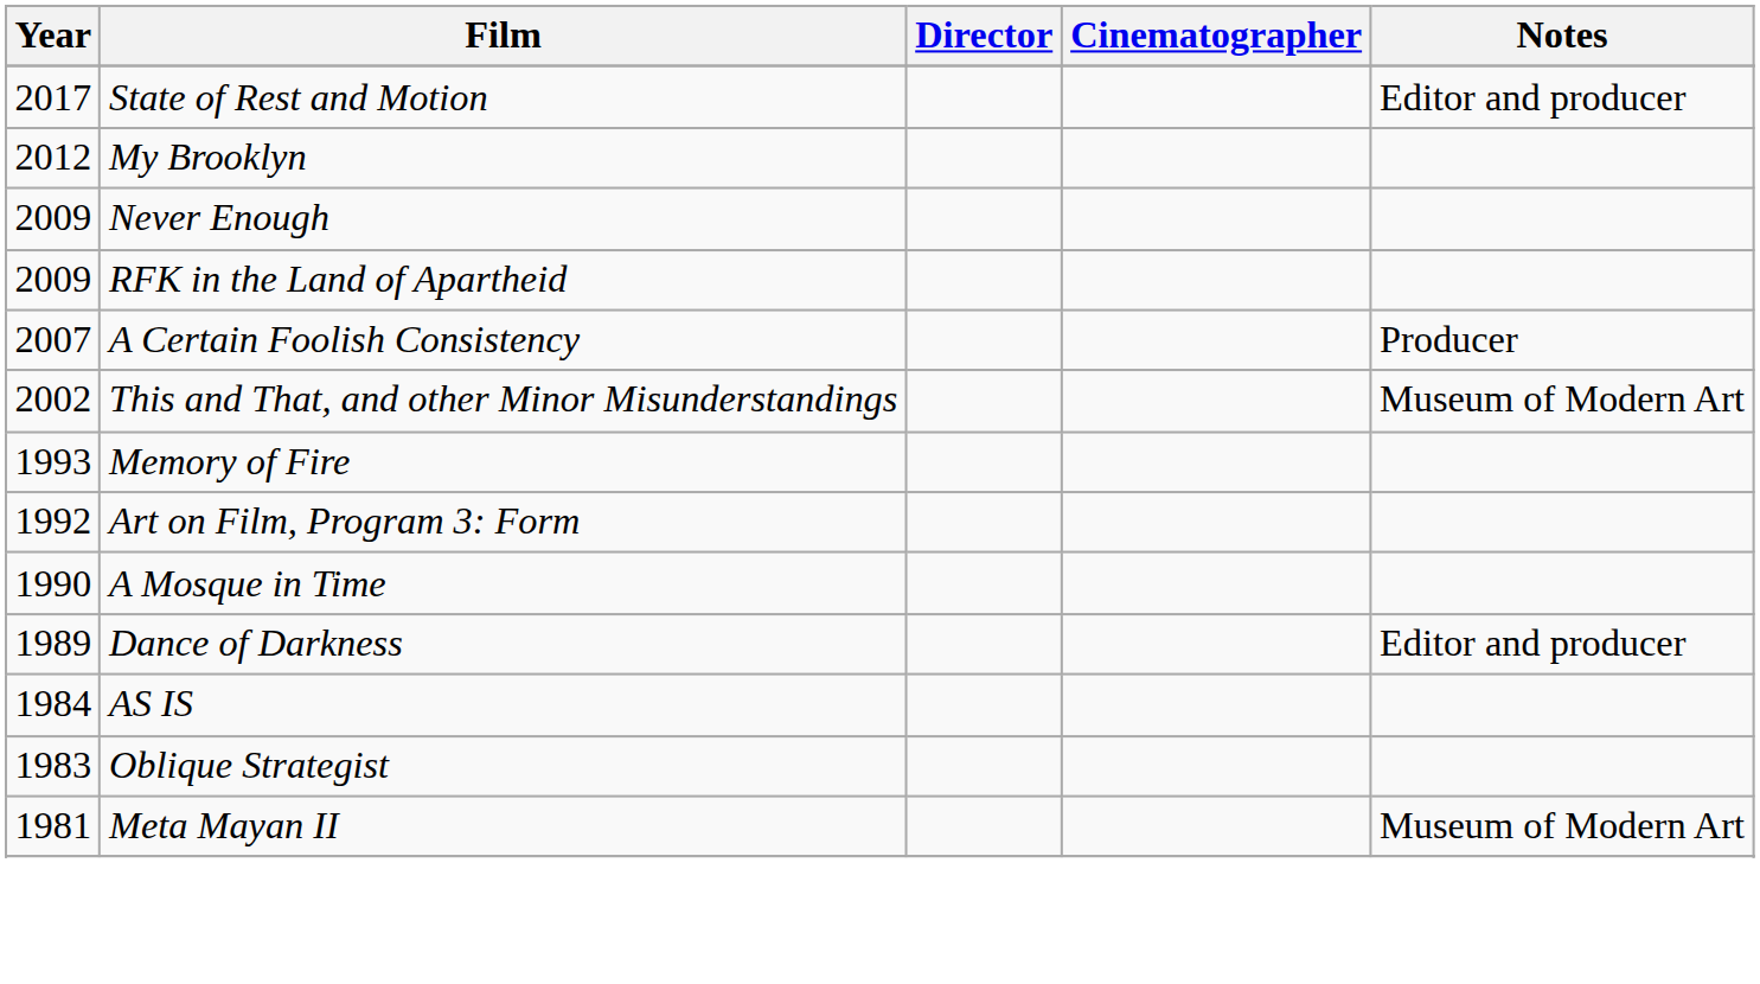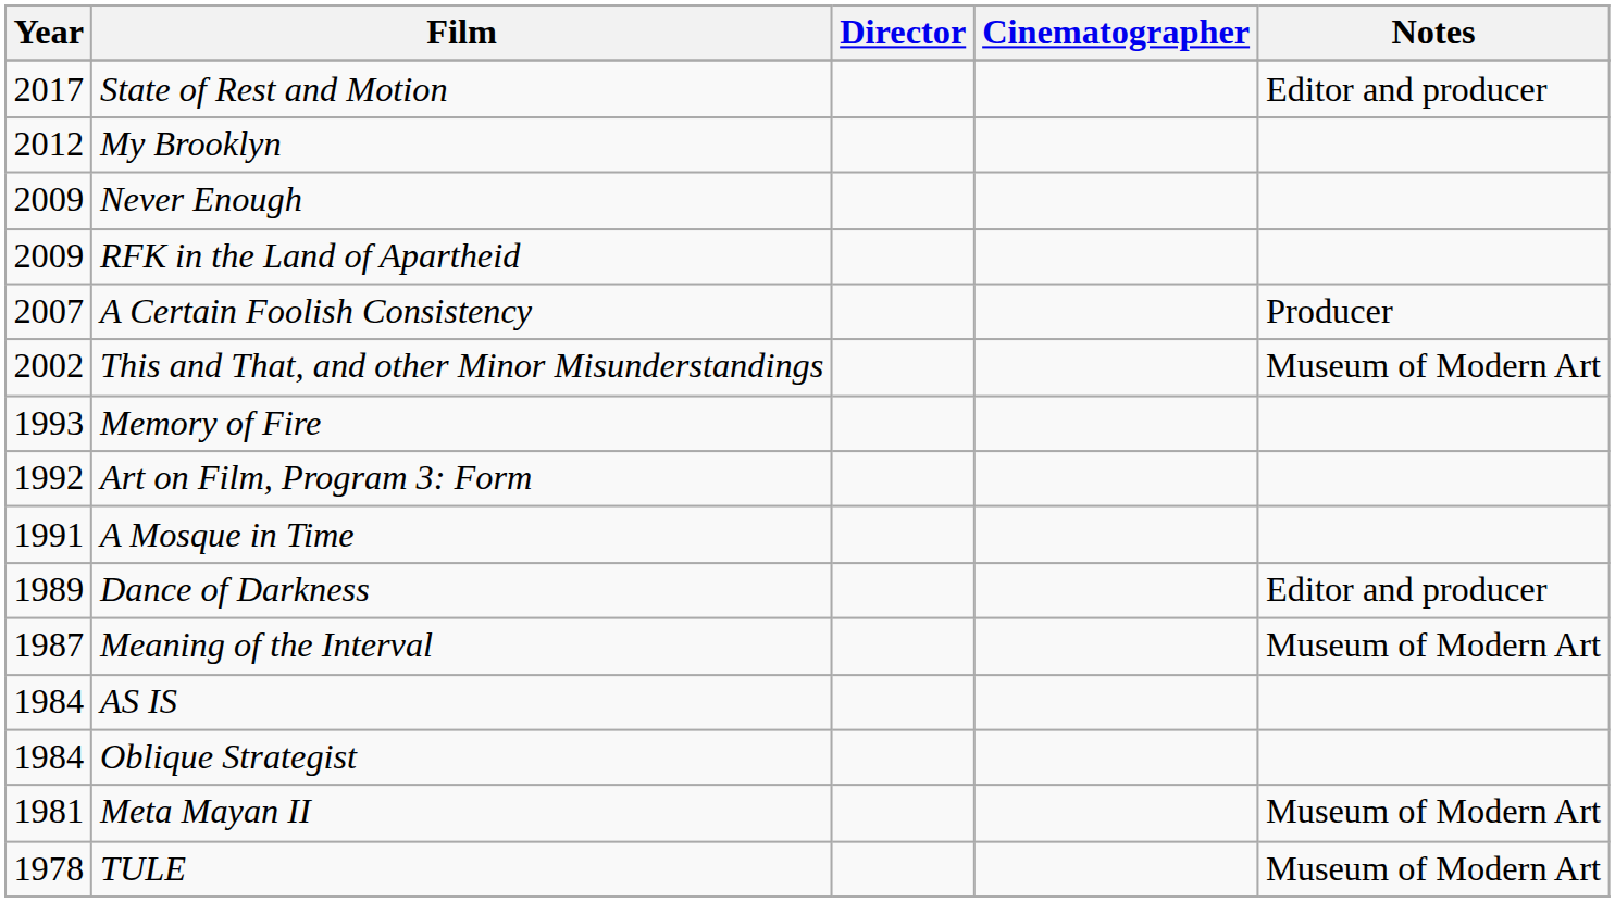A Mosque in Time | Year: 1990 -> 1991
+ row: 1987 | Meaning of the Interval | Museum of Modern Art
Oblique Strategist | Year: 1983 -> 1984
+ row: 1978 | TULE | Museum of Modern Art
